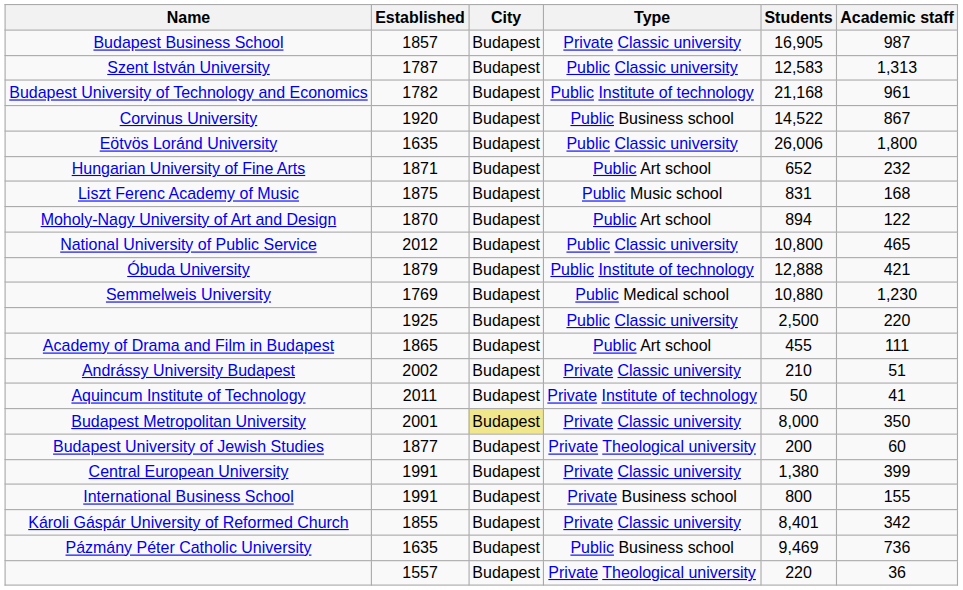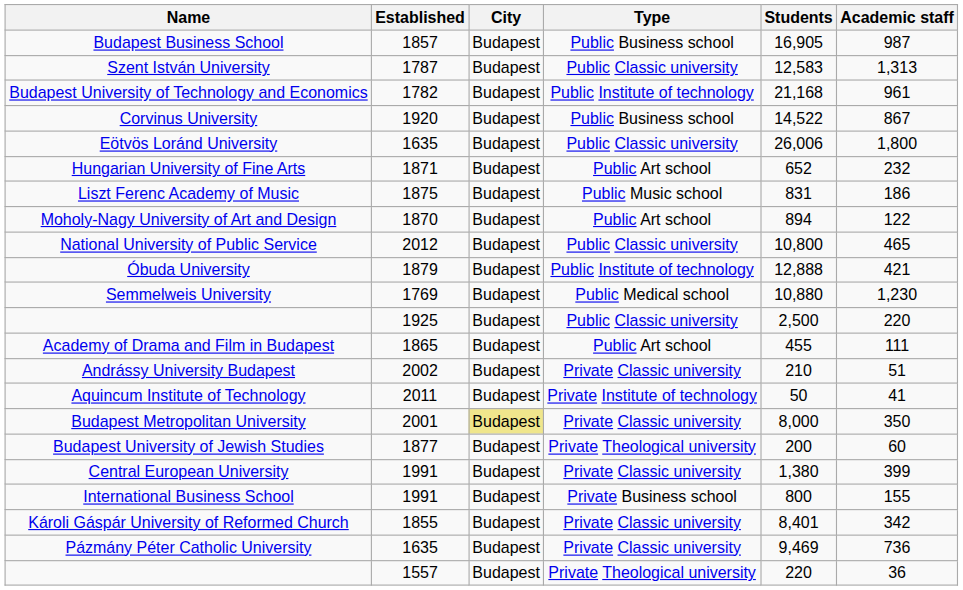Budapest Business School | Type: Private Classic university -> Public Business school
Liszt Ferenc Academy of Music | Academic staff: 168 -> 186
Pázmány Péter Catholic University | Type: Public Business school -> Private Classic university
